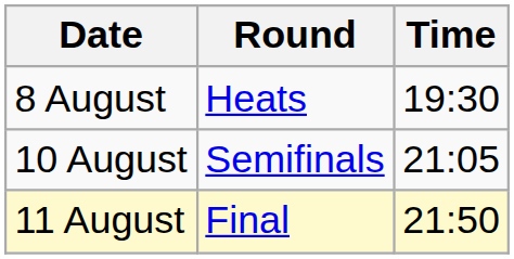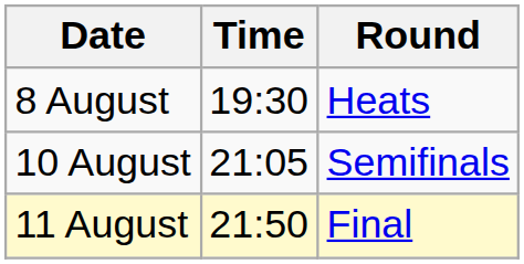columns swapped: Time <-> Round
